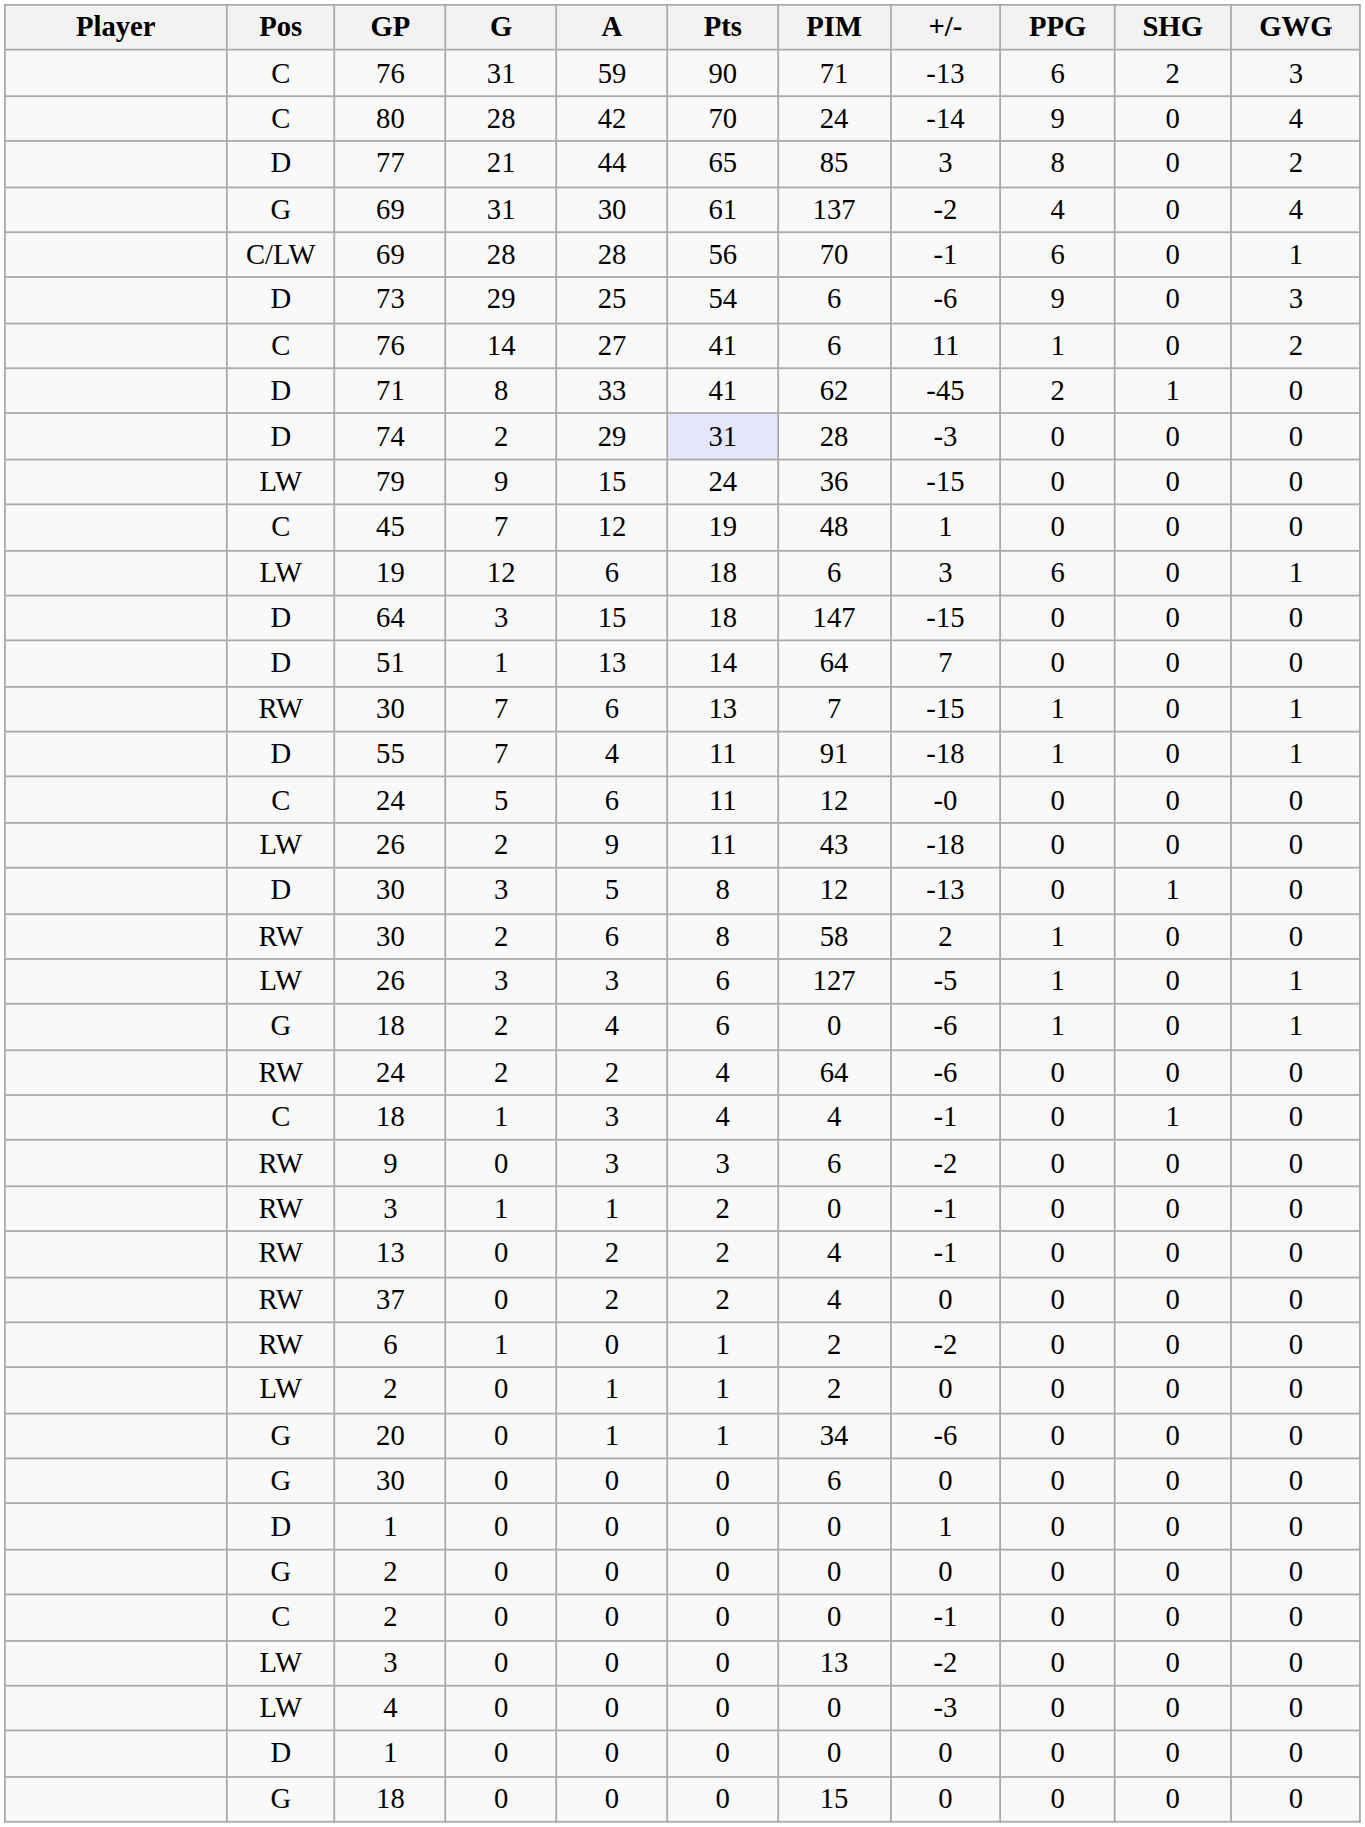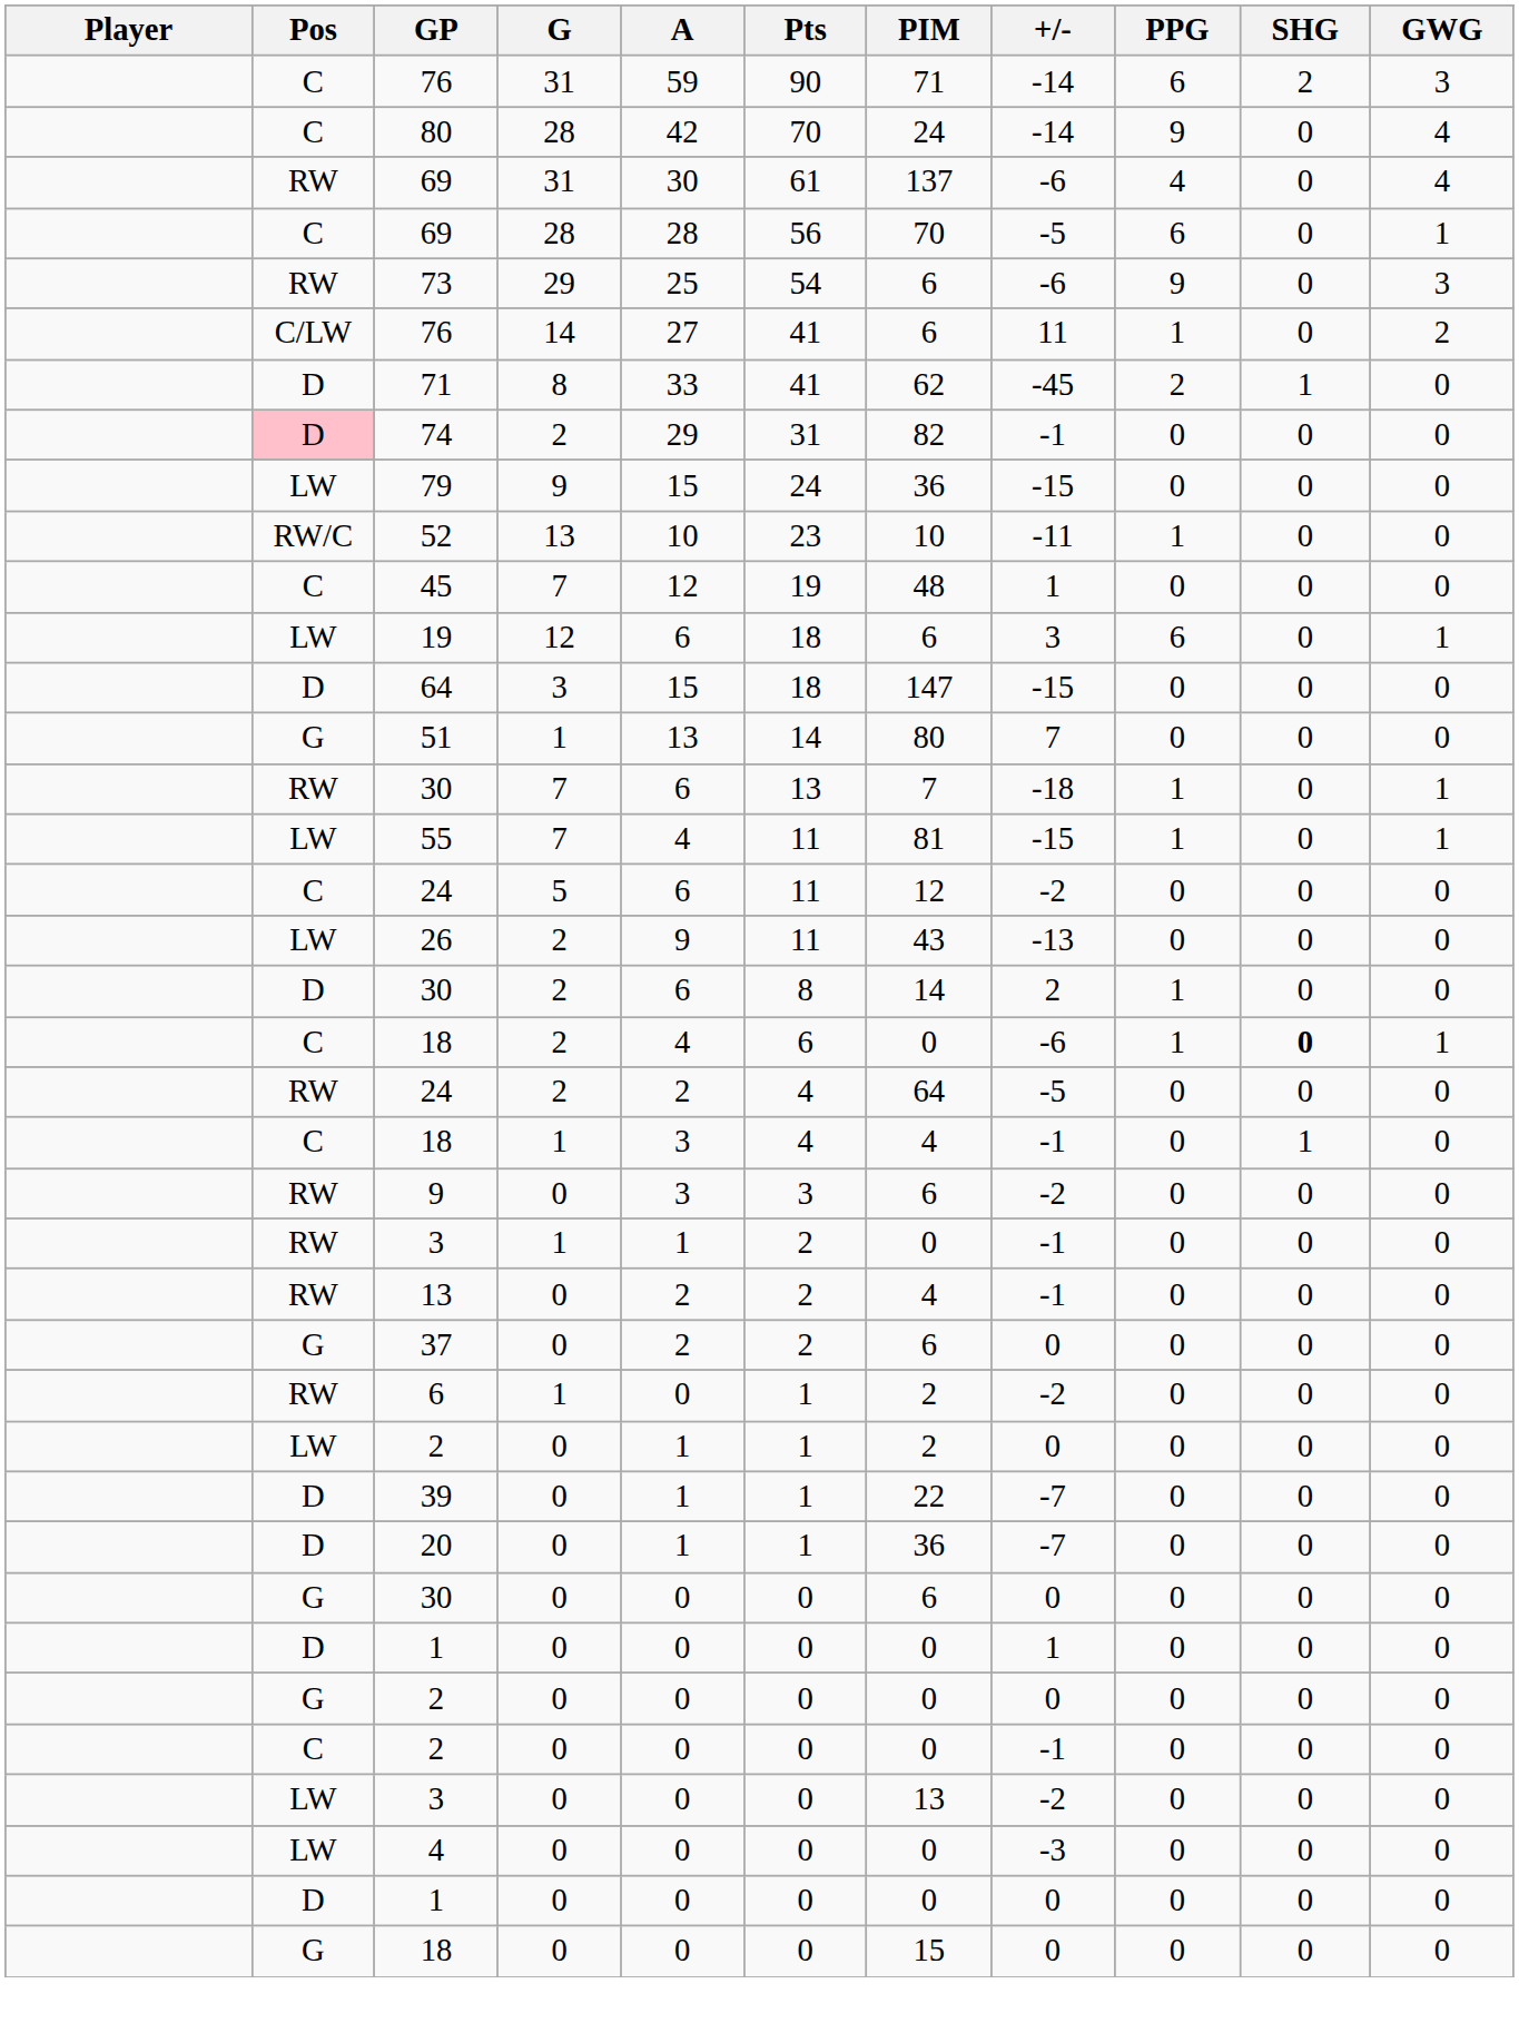76 / 31 | +/-: -13 -> -14
- row: D | 77 | 21 | 44 | 65 | 85 | 3 | 8 | 0 | 2
69 / 31 | Pos: G -> RW
69 / 31 | +/-: -2 -> -6
69 / 28 | Pos: C/LW -> C
69 / 28 | +/-: -1 -> -5
73 | Pos: D -> RW
76 / 14 | Pos: C -> C/LW
74 | Pos: no background -> pink background
74 | Pts: lavender background -> no background
74 | PIM: 28 -> 82
74 | +/-: -3 -> -1
+ row: RW/C | 52 | 13 | 10 | 23 | 10 | -11 | 1 | 0 | 0
51 | Pos: D -> G
51 | PIM: 64 -> 80
30 / 7 | +/-: -15 -> -18
55 | Pos: D -> LW
55 | PIM: 91 -> 81
55 | +/-: -18 -> -15
24 / 5 | +/-: -0 -> -2
26 / 2 | +/-: -18 -> -13
- row: D | 30 | 3 | 5 | 8 | 12 | -13 | 0 | 1 | 0
30 / 2 | Pos: RW -> D
30 / 2 | PIM: 58 -> 14
- row: LW | 26 | 3 | 3 | 6 | 127 | -5 | 1 | 0 | 1
18 / 2 | Pos: G -> C
18 / 2 | SHG: normal -> bold
24 / 2 | +/-: -6 -> -5
37 | Pos: RW -> G
37 | PIM: 4 -> 6
+ row: D | 39 | 0 | 1 | 1 | 22 | -7 | 0 | 0 | 0
20 | Pos: G -> D
20 | PIM: 34 -> 36
20 | +/-: -6 -> -7
